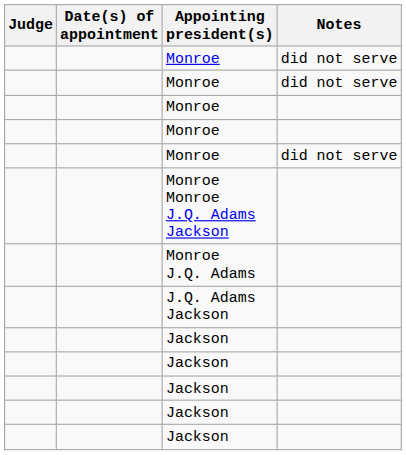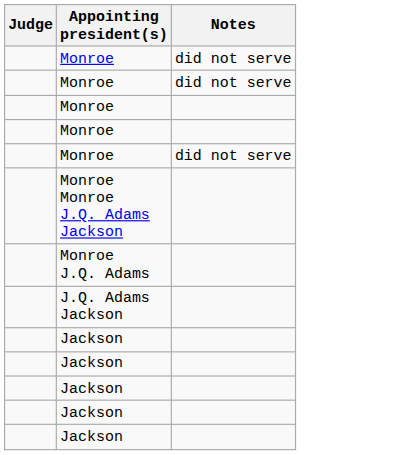- column: Date(s) of appointment
